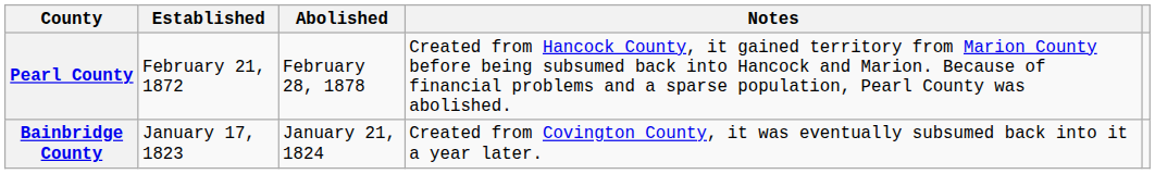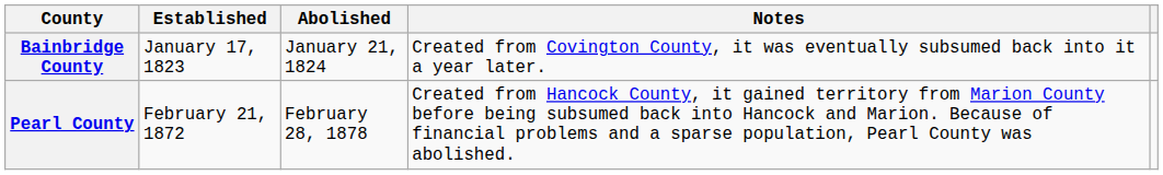rows swapped: Bainbridge County <-> Pearl County
